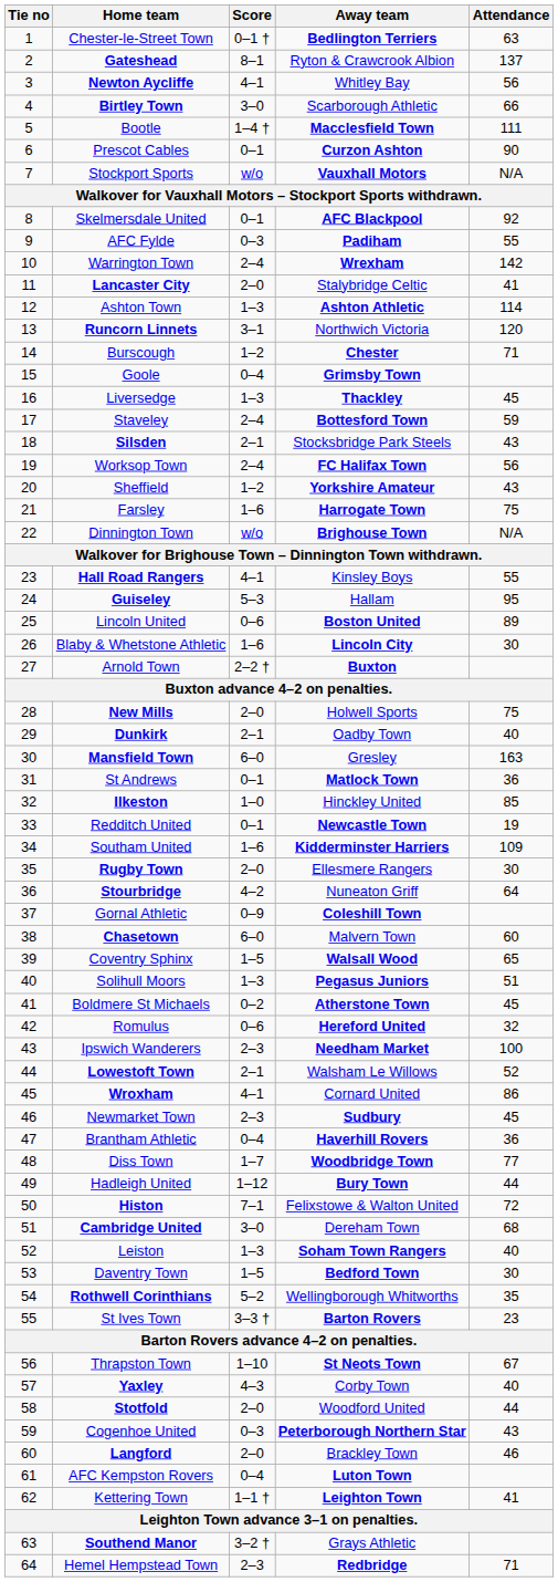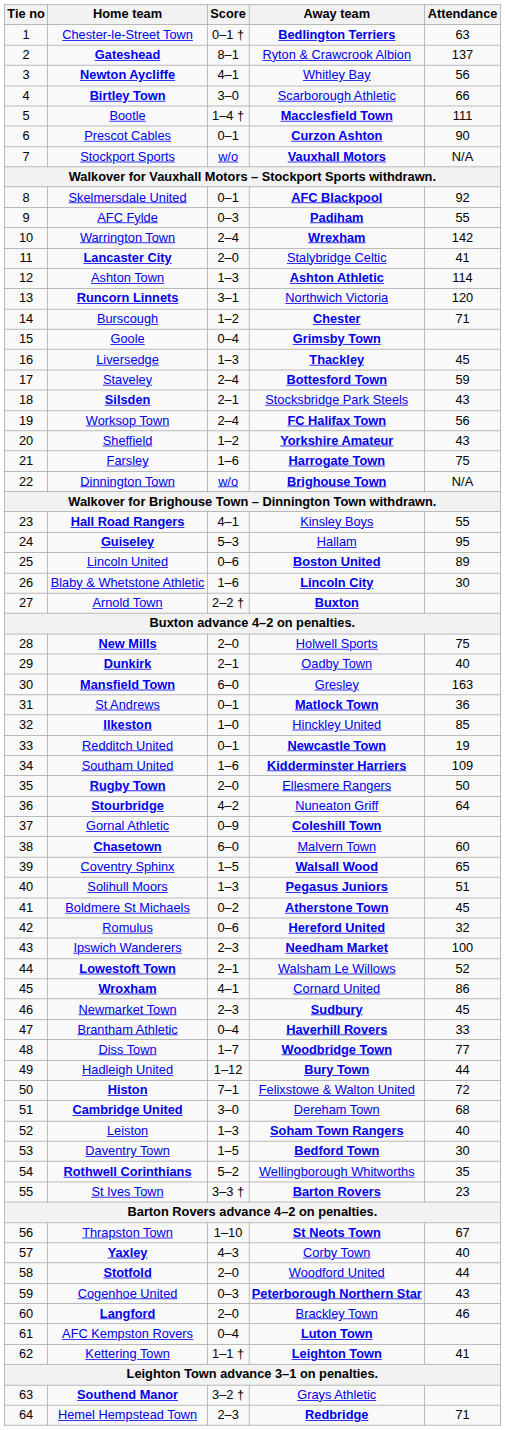Rugby Town | Attendance: 30 -> 50
Brantham Athletic | Attendance: 36 -> 33
